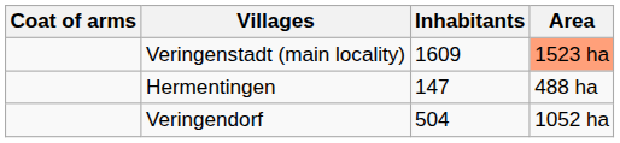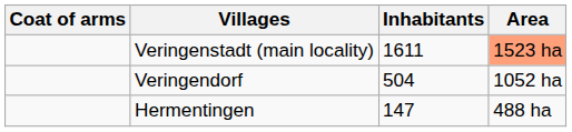Veringenstadt (main locality) | Inhabitants: 1609 -> 1611
rows swapped: Hermentingen <-> Veringendorf
